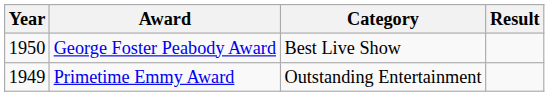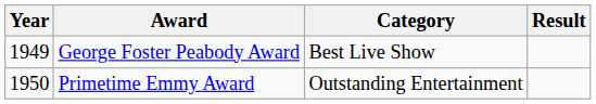George Foster Peabody Award | Year: 1950 -> 1949
Primetime Emmy Award | Year: 1949 -> 1950
